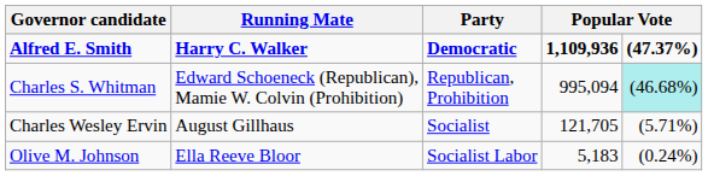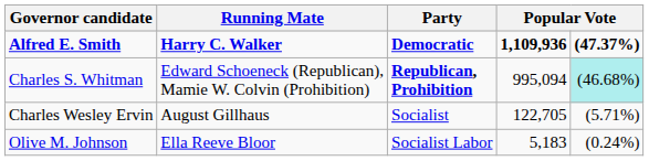Charles S. Whitman | Party: normal -> bold
Charles Wesley Ervin | column 4: 121,705 -> 122,705
